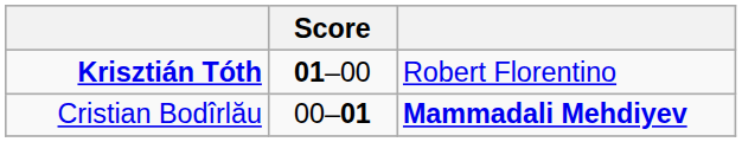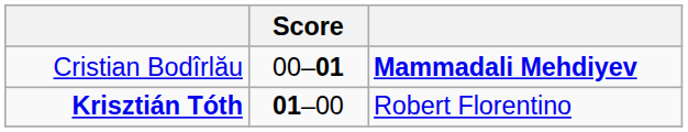rows swapped: Krisztián Tóth <-> Cristian Bodîrlău
